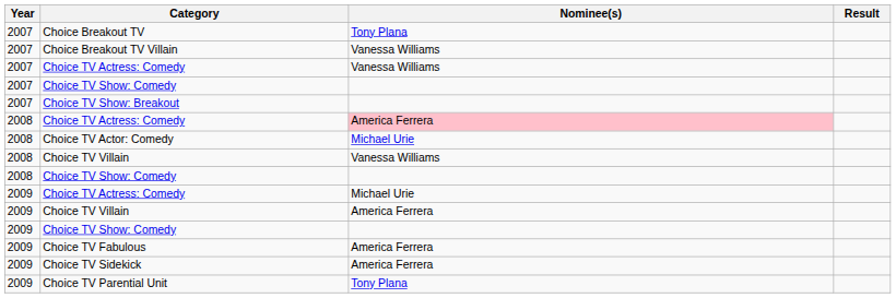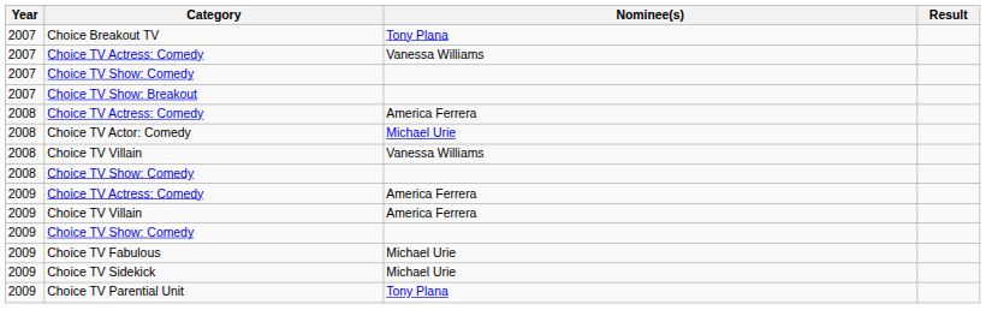- row: 2007 | Choice Breakout TV Villain | Vanessa Williams
2008 / Choice TV Actress: Comedy | Nominee(s): pink background -> no background
2009 / Choice TV Actress: Comedy | Nominee(s): Michael Urie -> America Ferrera
Choice TV Fabulous | Nominee(s): America Ferrera -> Michael Urie
Choice TV Sidekick | Nominee(s): America Ferrera -> Michael Urie
